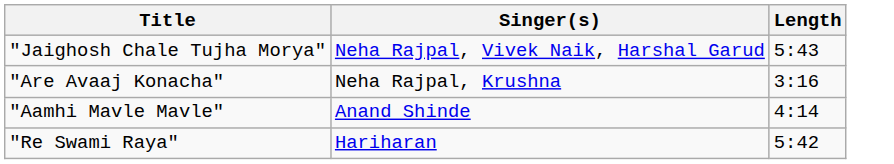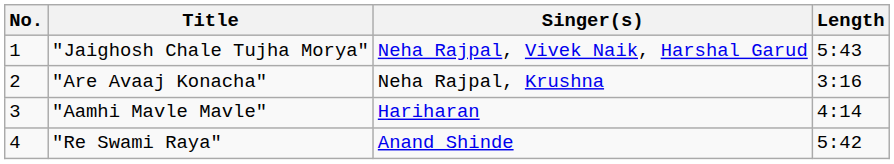+ column: No. | 1 | 2 | 3 | 4
"Aamhi Mavle Mavle" | Singer(s): Anand Shinde -> Hariharan
"Re Swami Raya" | Singer(s): Hariharan -> Anand Shinde
